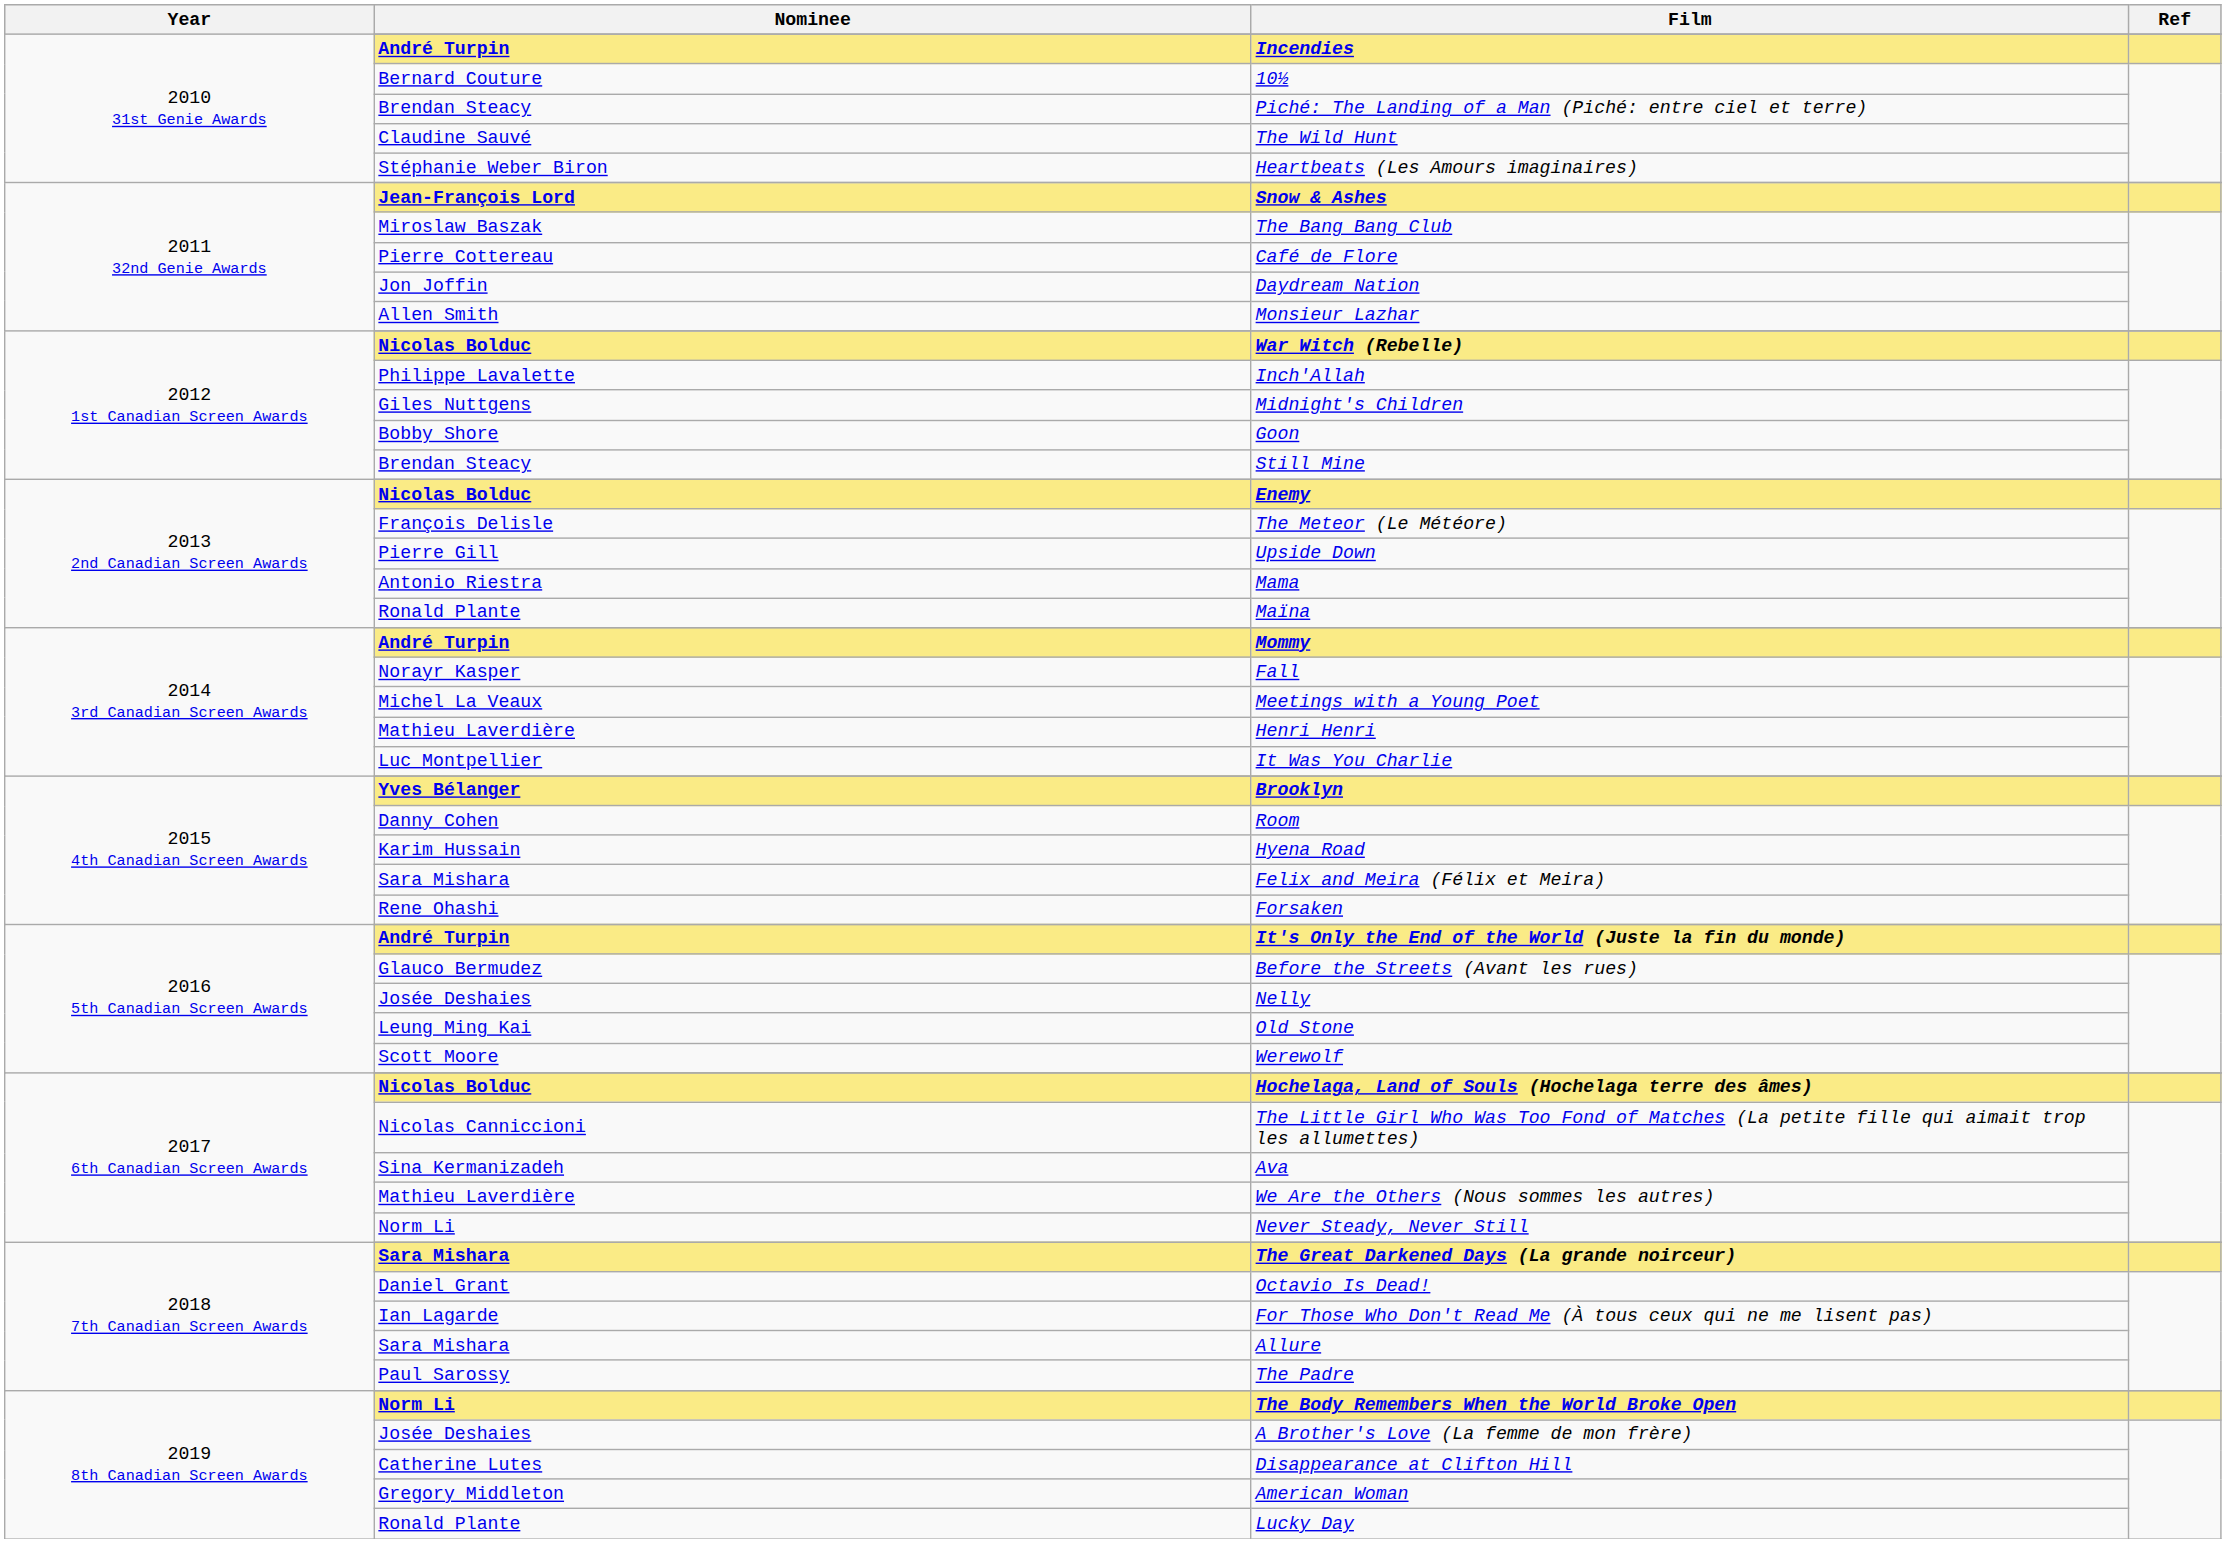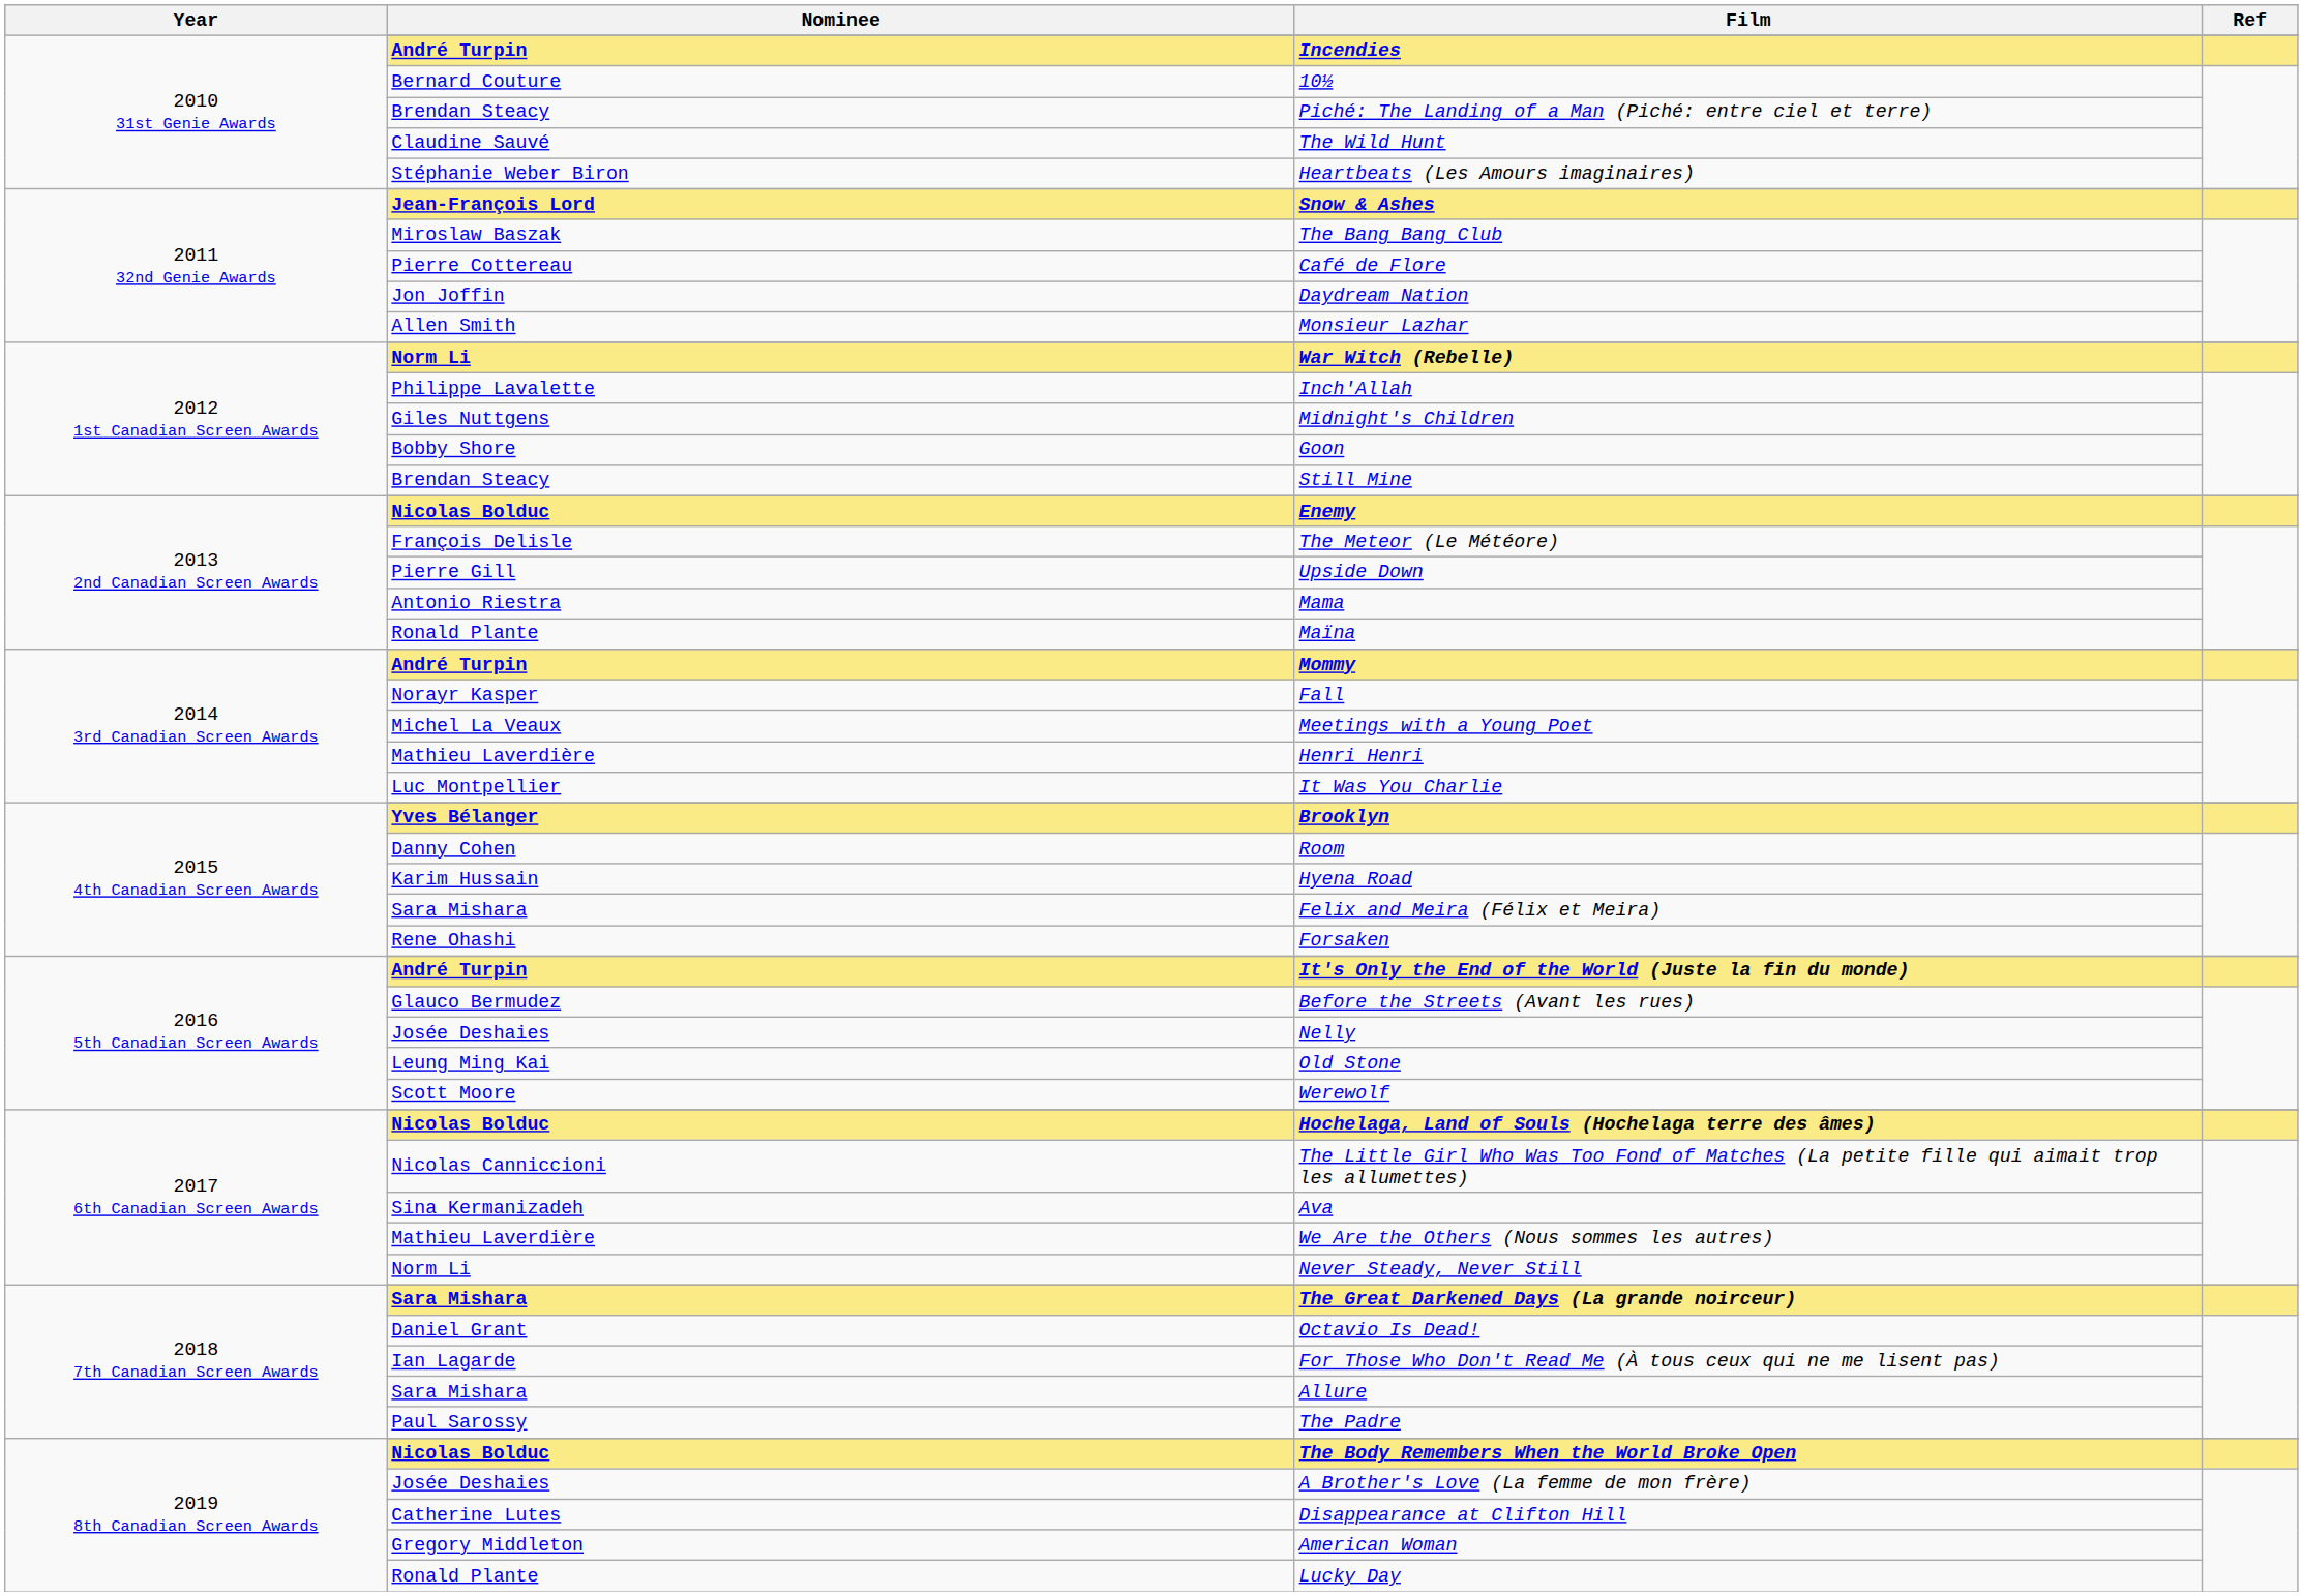War Witch (Rebelle) | Nominee: Nicolas Bolduc -> Norm Li
The Body Remembers When the World Broke Open | Nominee: Norm Li -> Nicolas Bolduc
